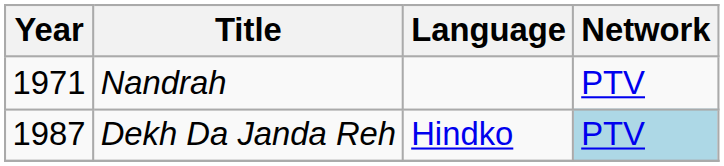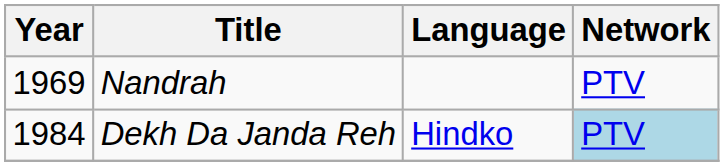Nandrah | Year: 1971 -> 1969
Dekh Da Janda Reh | Year: 1987 -> 1984
